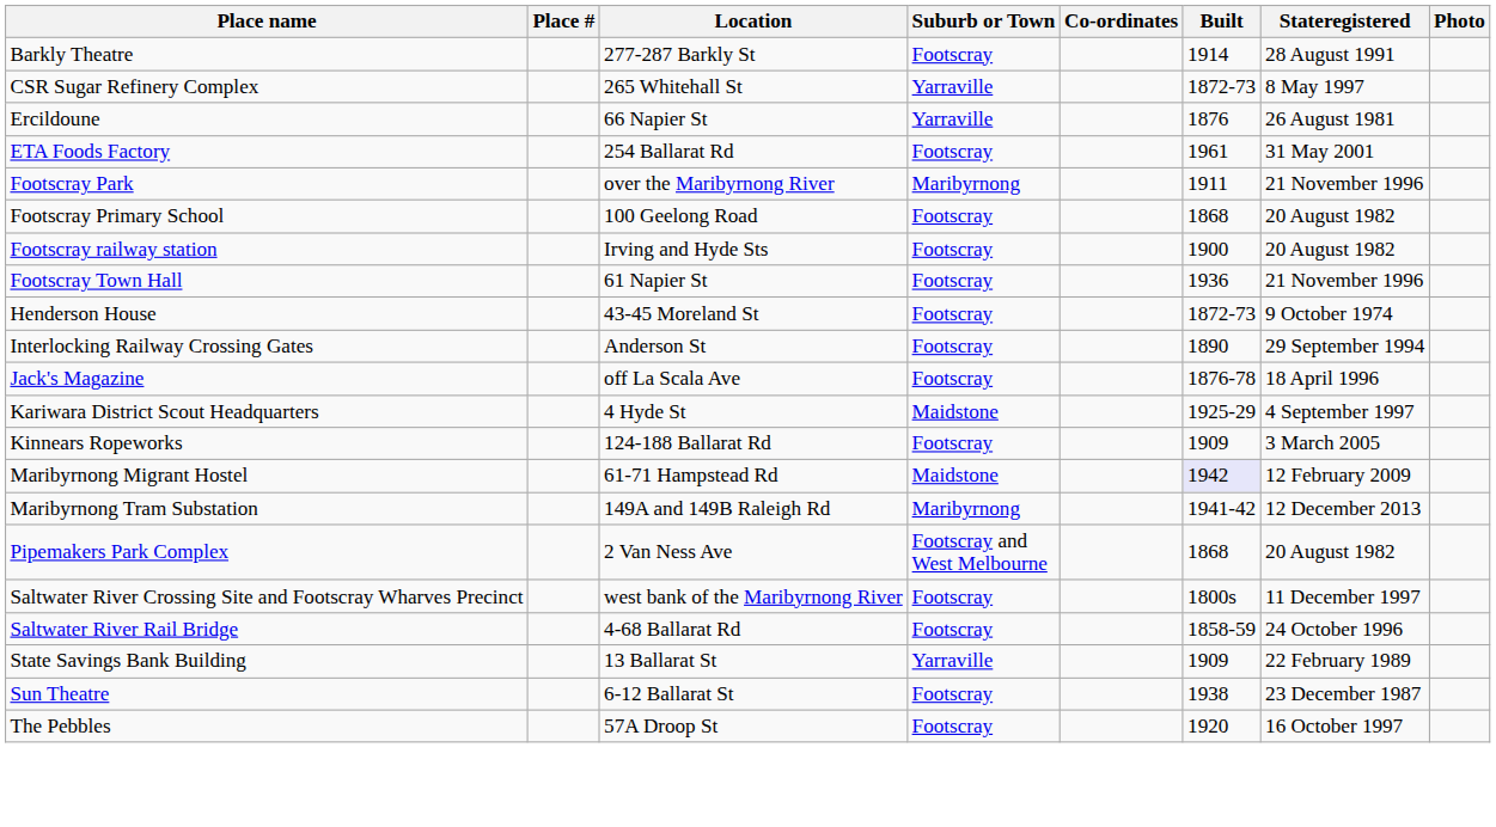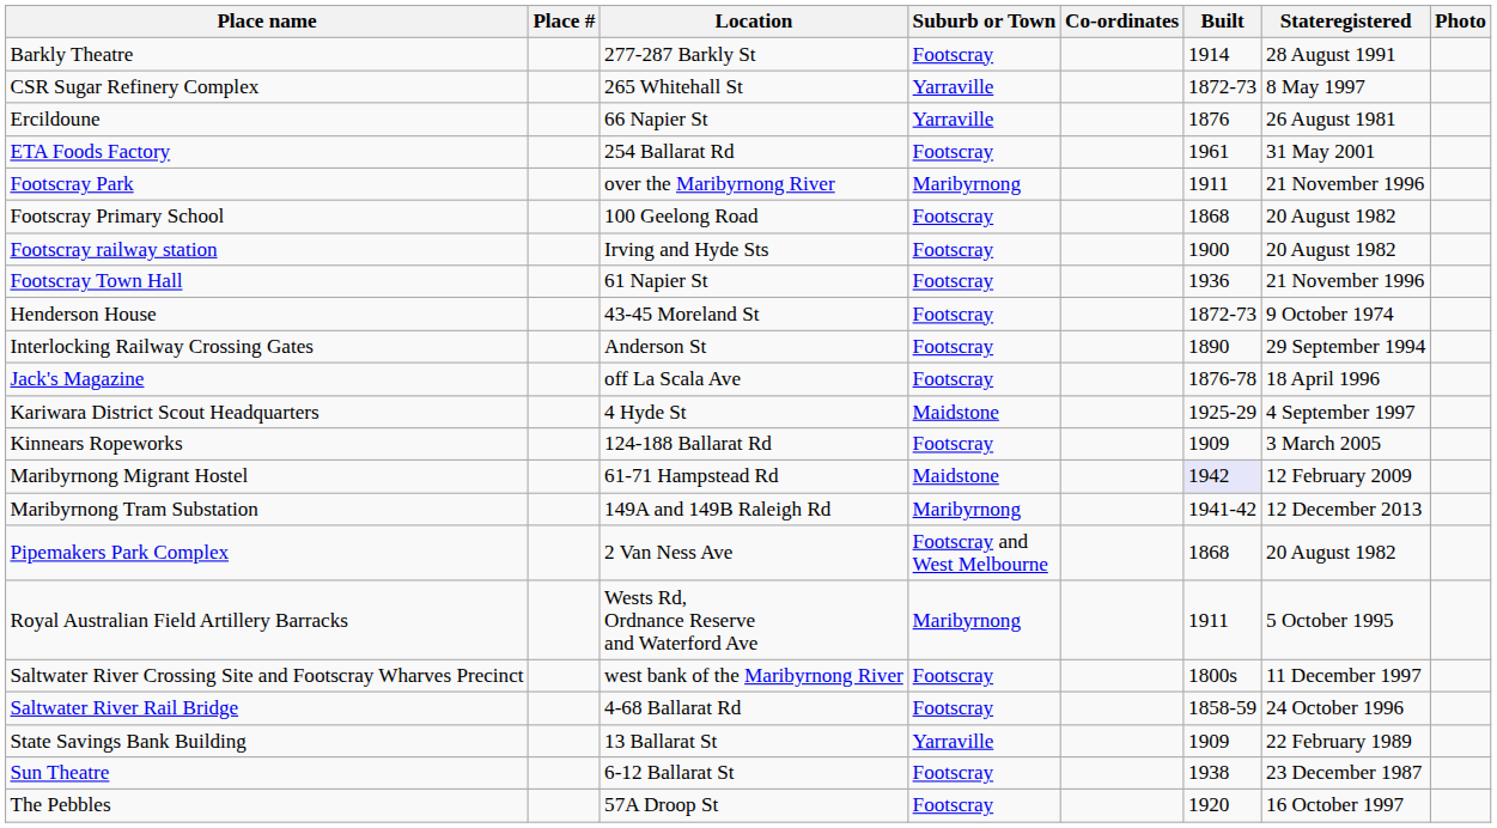+ row: Royal Australian Field Artillery Barracks | Wests Rd, Ordnance Reserve and Waterford Ave | Maribyrnong | 1911 | 5 October 1995
